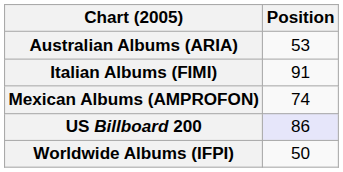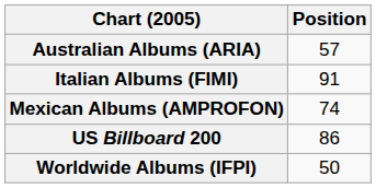Australian Albums (ARIA) | Position: 53 -> 57
US Billboard 200 | Position: lavender background -> no background
